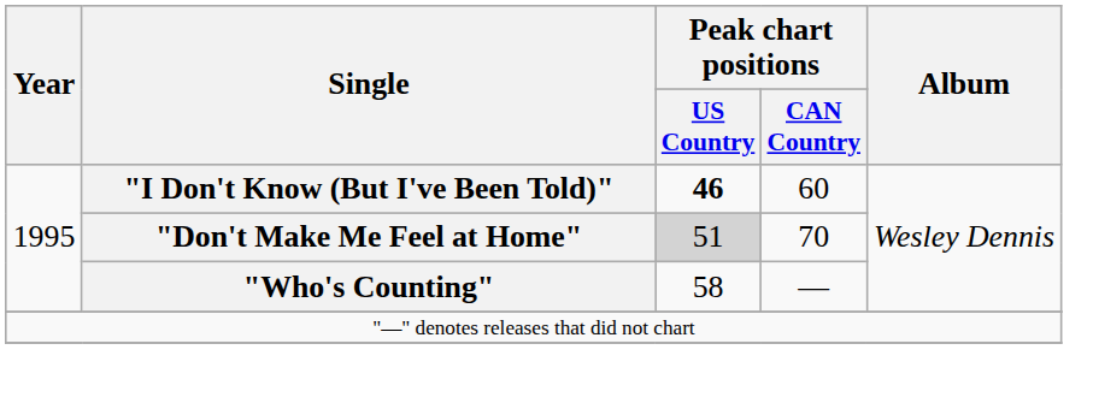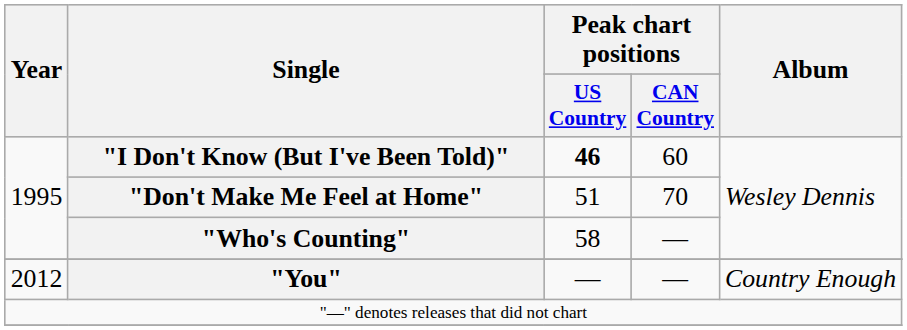"Don't Make Me Feel at Home" | Peak chart positions / US Country: lightgrey background -> no background
+ row: 2012 | "You" | — | — | Country Enough
